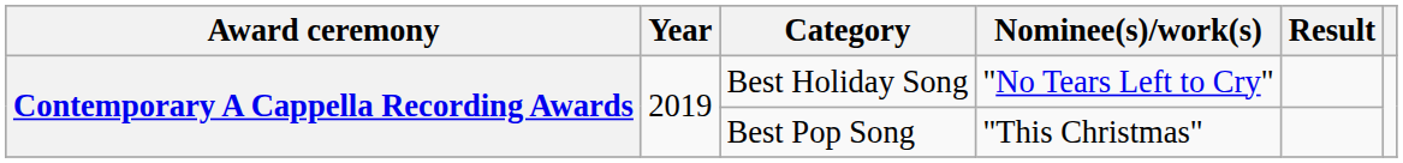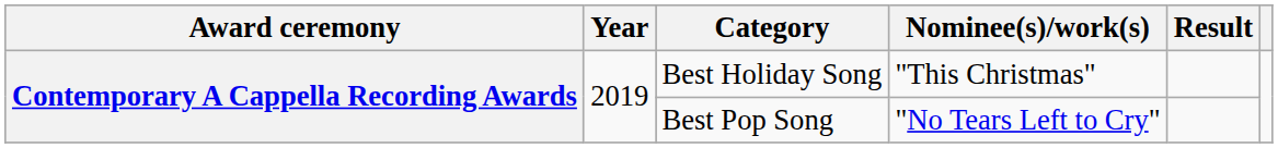Best Holiday Song | Nominee(s)/work(s): "No Tears Left to Cry" -> "This Christmas"
Best Pop Song | Nominee(s)/work(s): "This Christmas" -> "No Tears Left to Cry"
